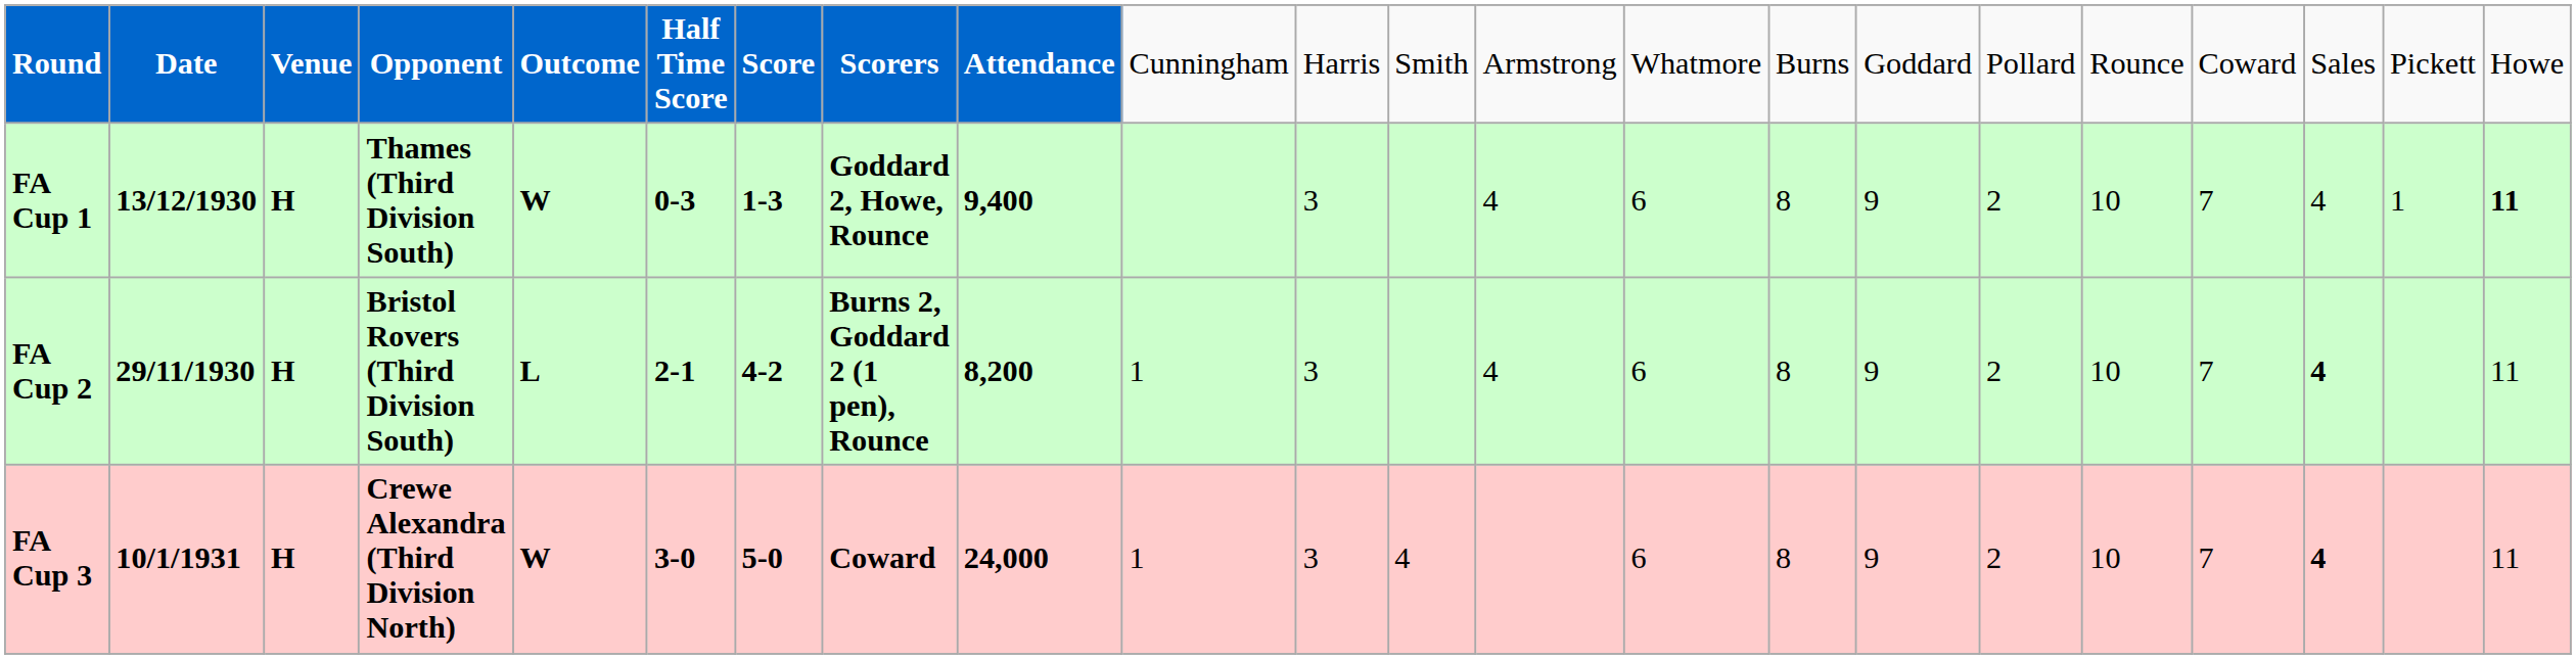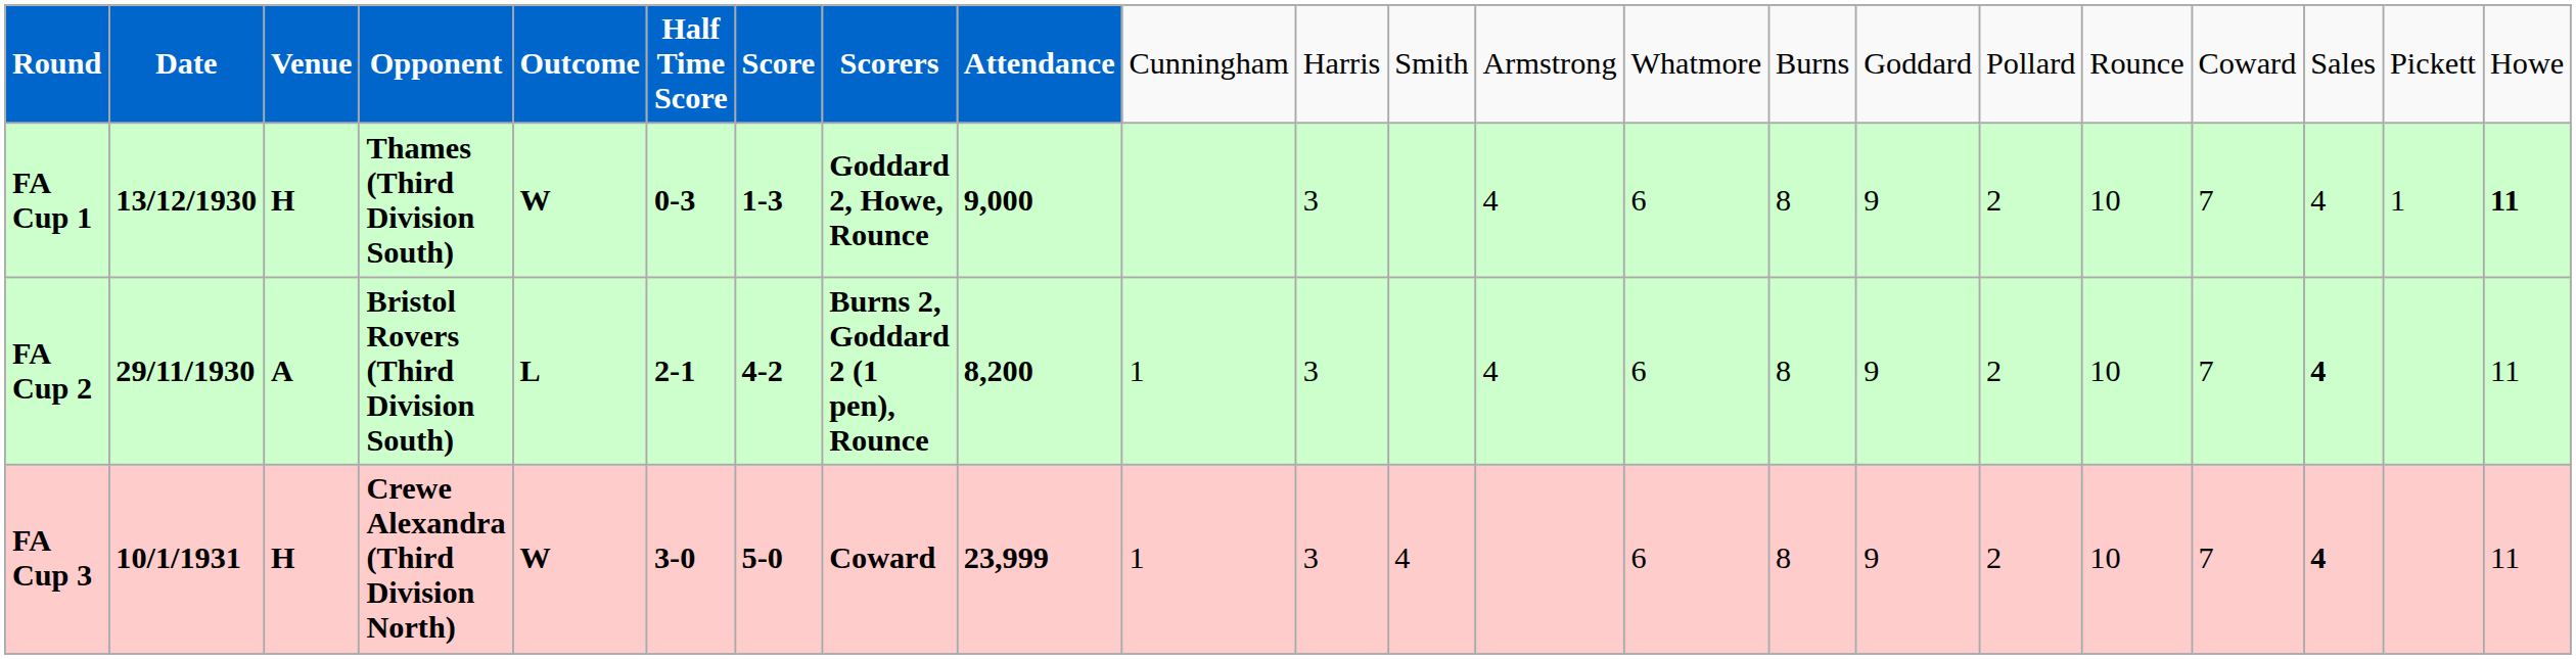FA Cup 1 | column 9: 9,400 -> 9,000
FA Cup 2 | column 3: H -> A
FA Cup 3 | column 9: 24,000 -> 23,999
